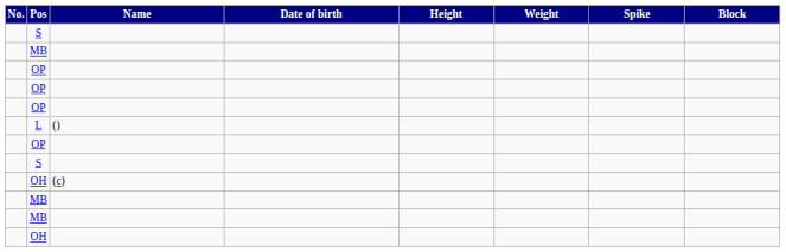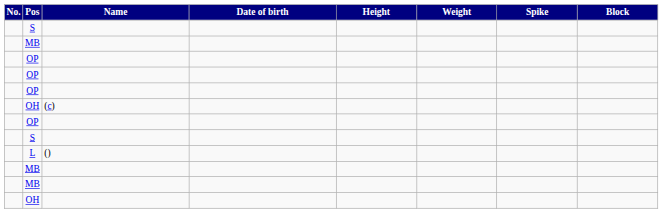rows swapped: OH / (c) <-> L
